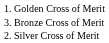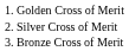rows swapped: 2. Silver Cross of Merit <-> 3. Bronze Cross of Merit
